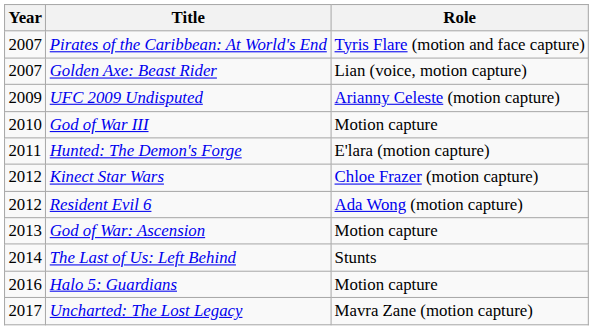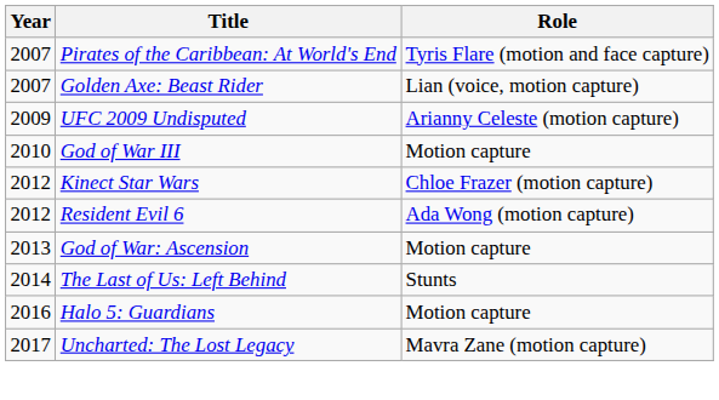- row: 2011 | Hunted: The Demon's Forge | E'lara (motion capture)
